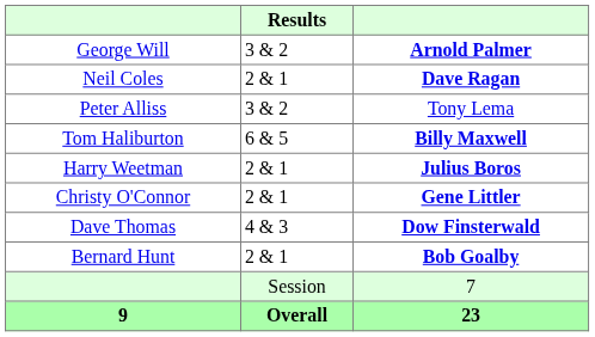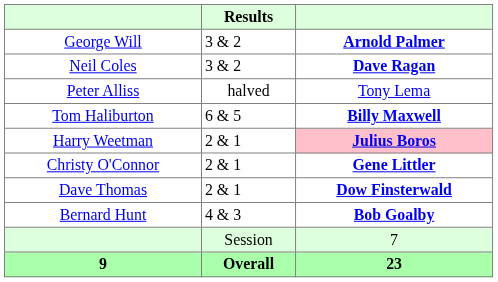Neil Coles | Results: 2 & 1 -> 3 & 2
Peter Alliss | Results: 3 & 2 -> halved
Harry Weetman | column 3: no background -> pink background
Dave Thomas | Results: 4 & 3 -> 2 & 1
Bernard Hunt | Results: 2 & 1 -> 4 & 3
